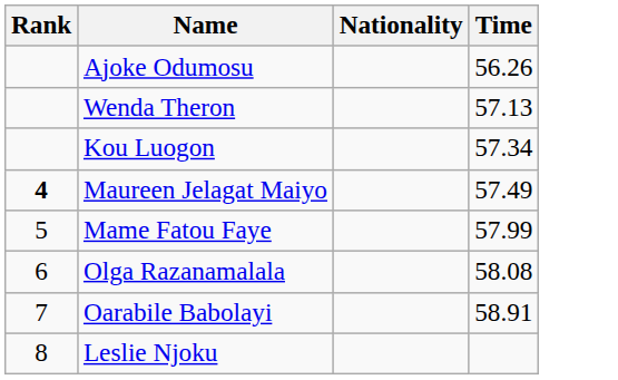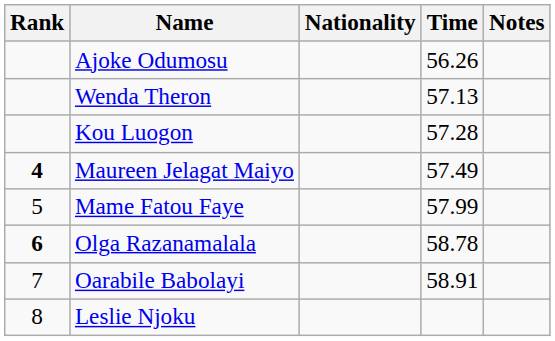+ column: Notes
Kou Luogon | Time: 57.34 -> 57.28
Olga Razanamalala | Rank: normal -> bold
Olga Razanamalala | Time: 58.08 -> 58.78
